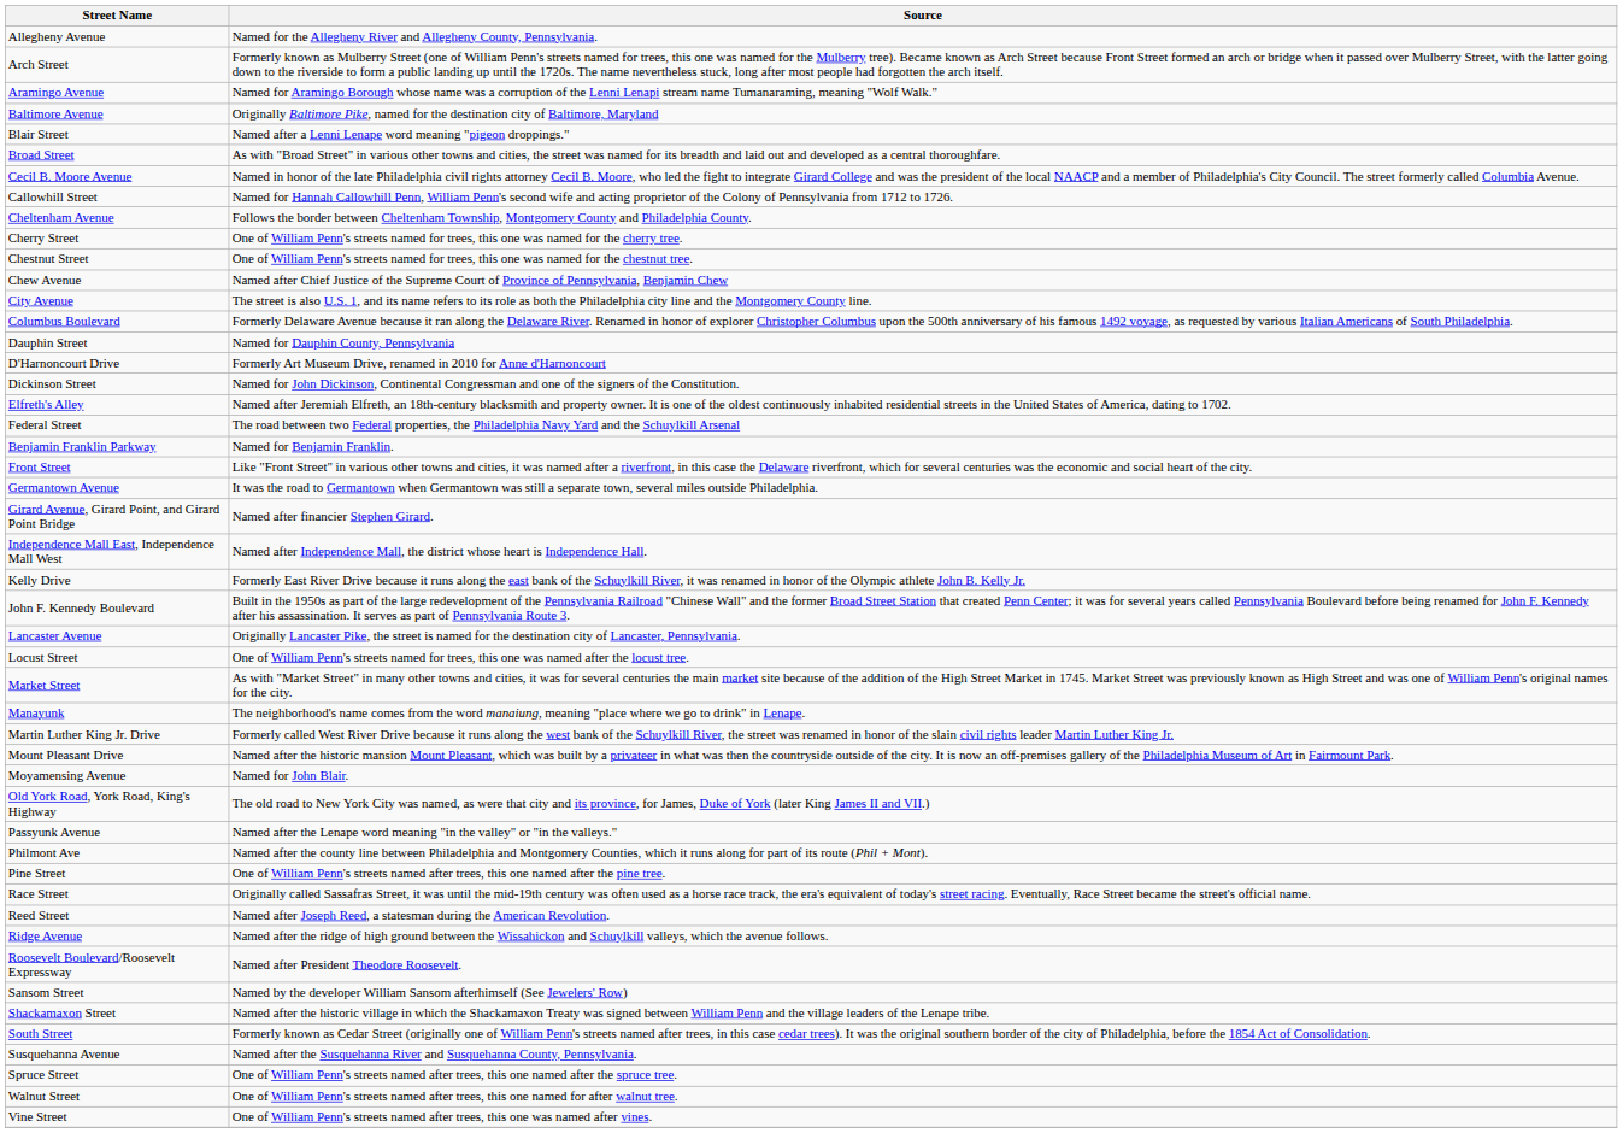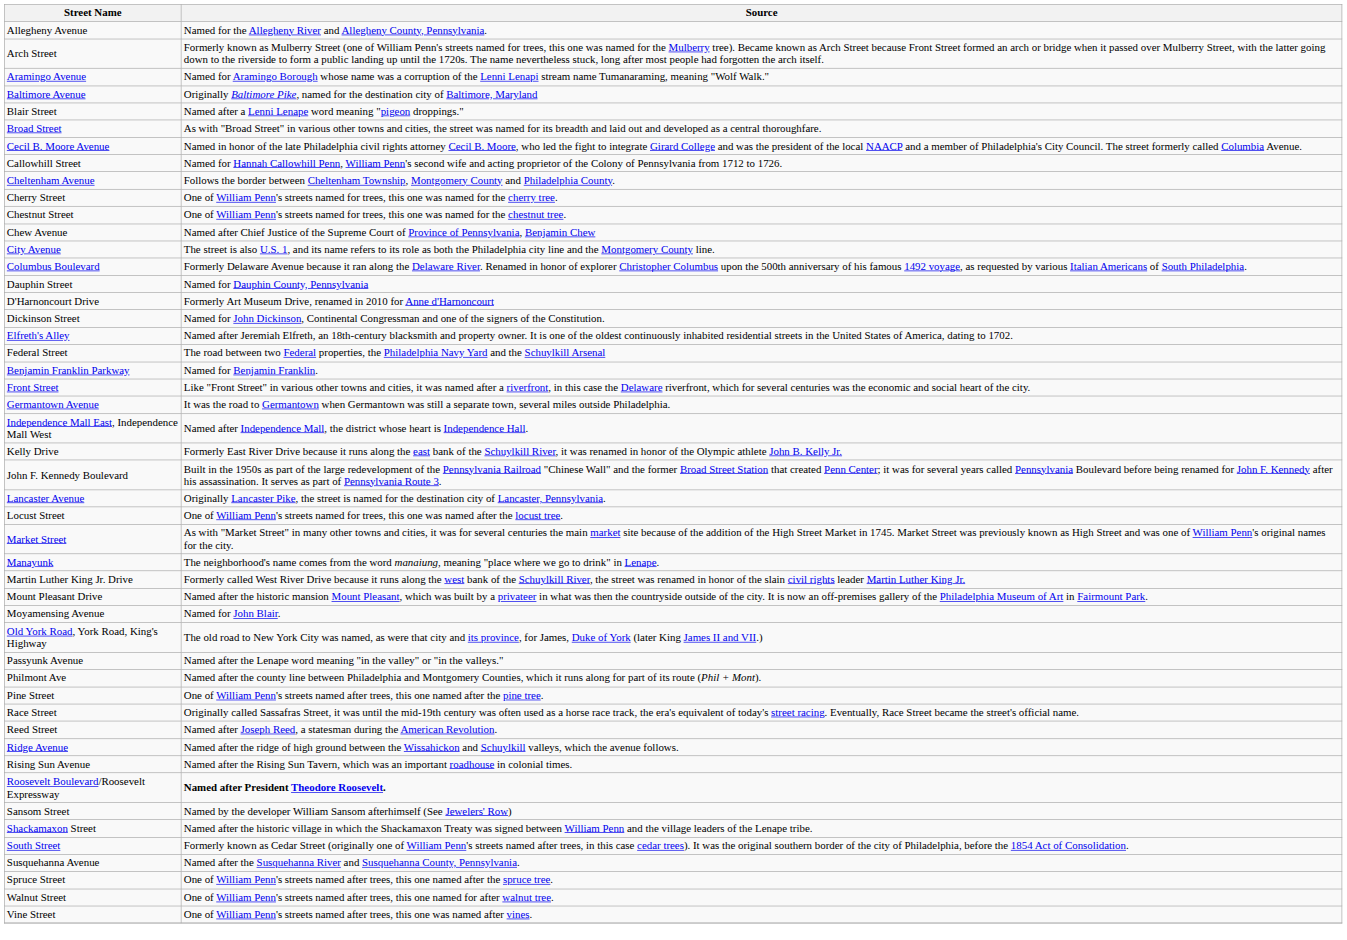- row: Girard Avenue, Girard Point, and Girard Point Bridge | Named after financier Stephen Girard.
+ row: Rising Sun Avenue | Named after the Rising Sun Tavern, which was an important roadhouse in colonial times.
Roosevelt Boulevard/Roosevelt Expressway | Source: normal -> bold
